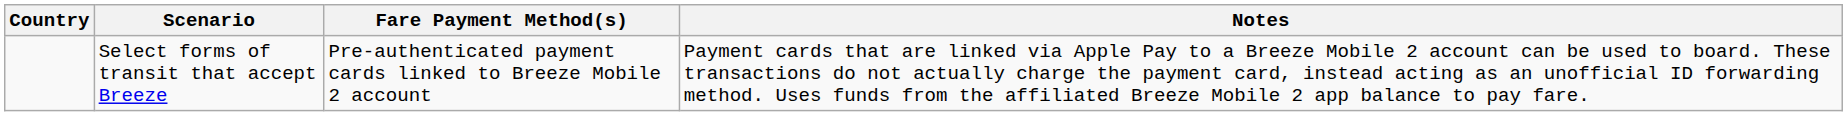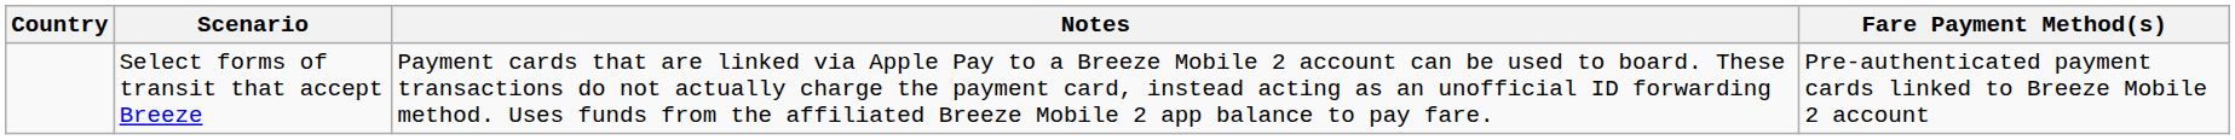columns swapped: Fare Payment Method(s) <-> Notes
